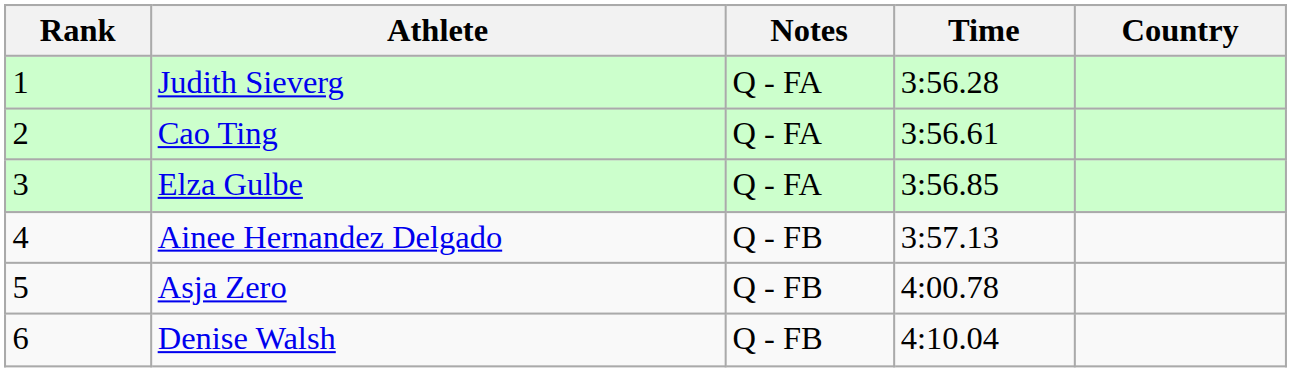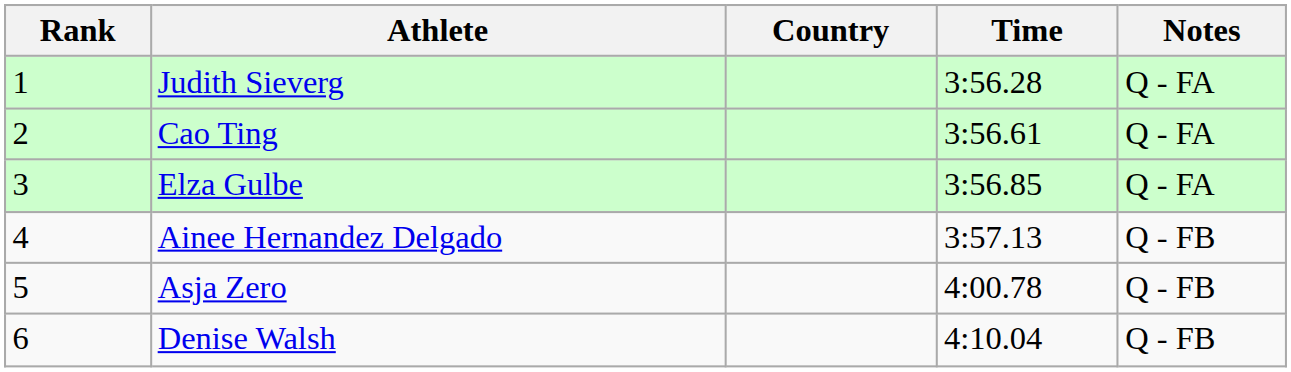columns swapped: Country <-> Notes
